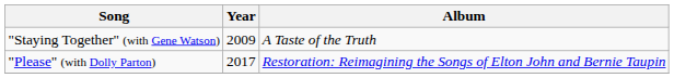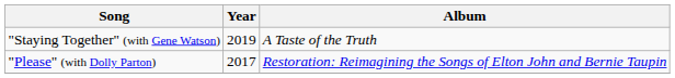"Staying Together" (with Gene Watson) | Year: 2009 -> 2019
